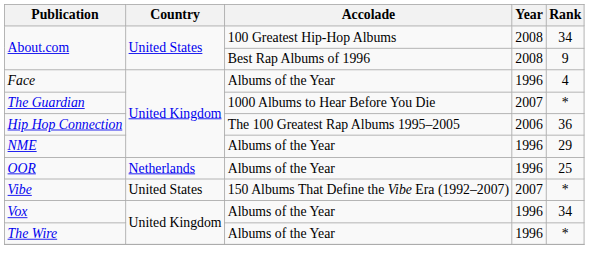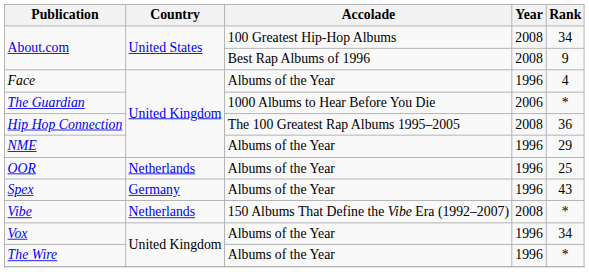The Guardian | Year: 2007 -> 2006
Hip Hop Connection | Year: 2006 -> 2008
+ row: Spex | Germany | Albums of the Year | 1996 | 43
Vibe | Country: United States -> Netherlands
Vibe | Year: 2007 -> 2008
